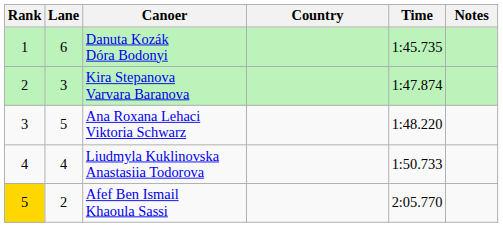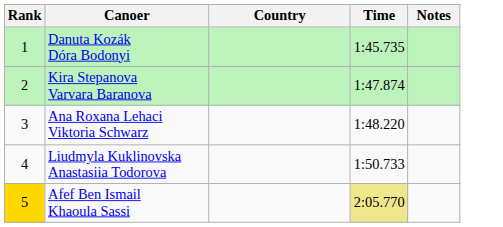- column: Lane | 6 | 3 | 5 | 4 | 2
Afef Ben Ismail Khaoula Sassi | Time: no background -> khaki background
